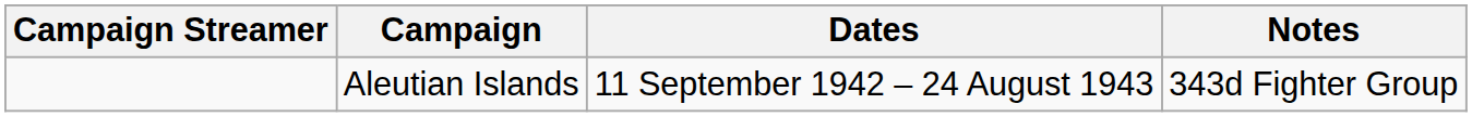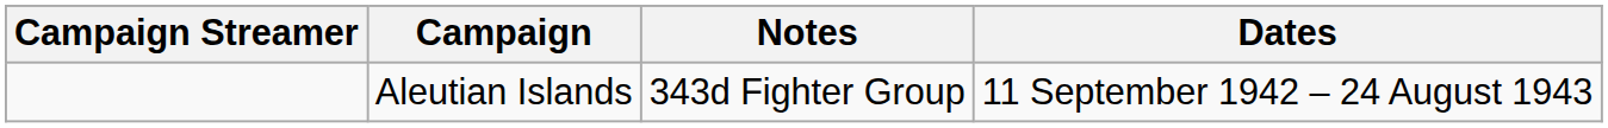columns swapped: Dates <-> Notes
